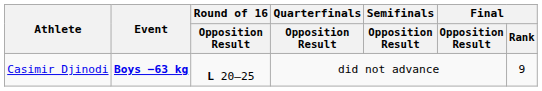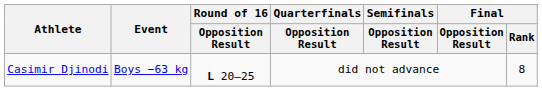Casimir Djinodi | Event: bold -> normal
Casimir Djinodi | Final / Rank: 9 -> 8
